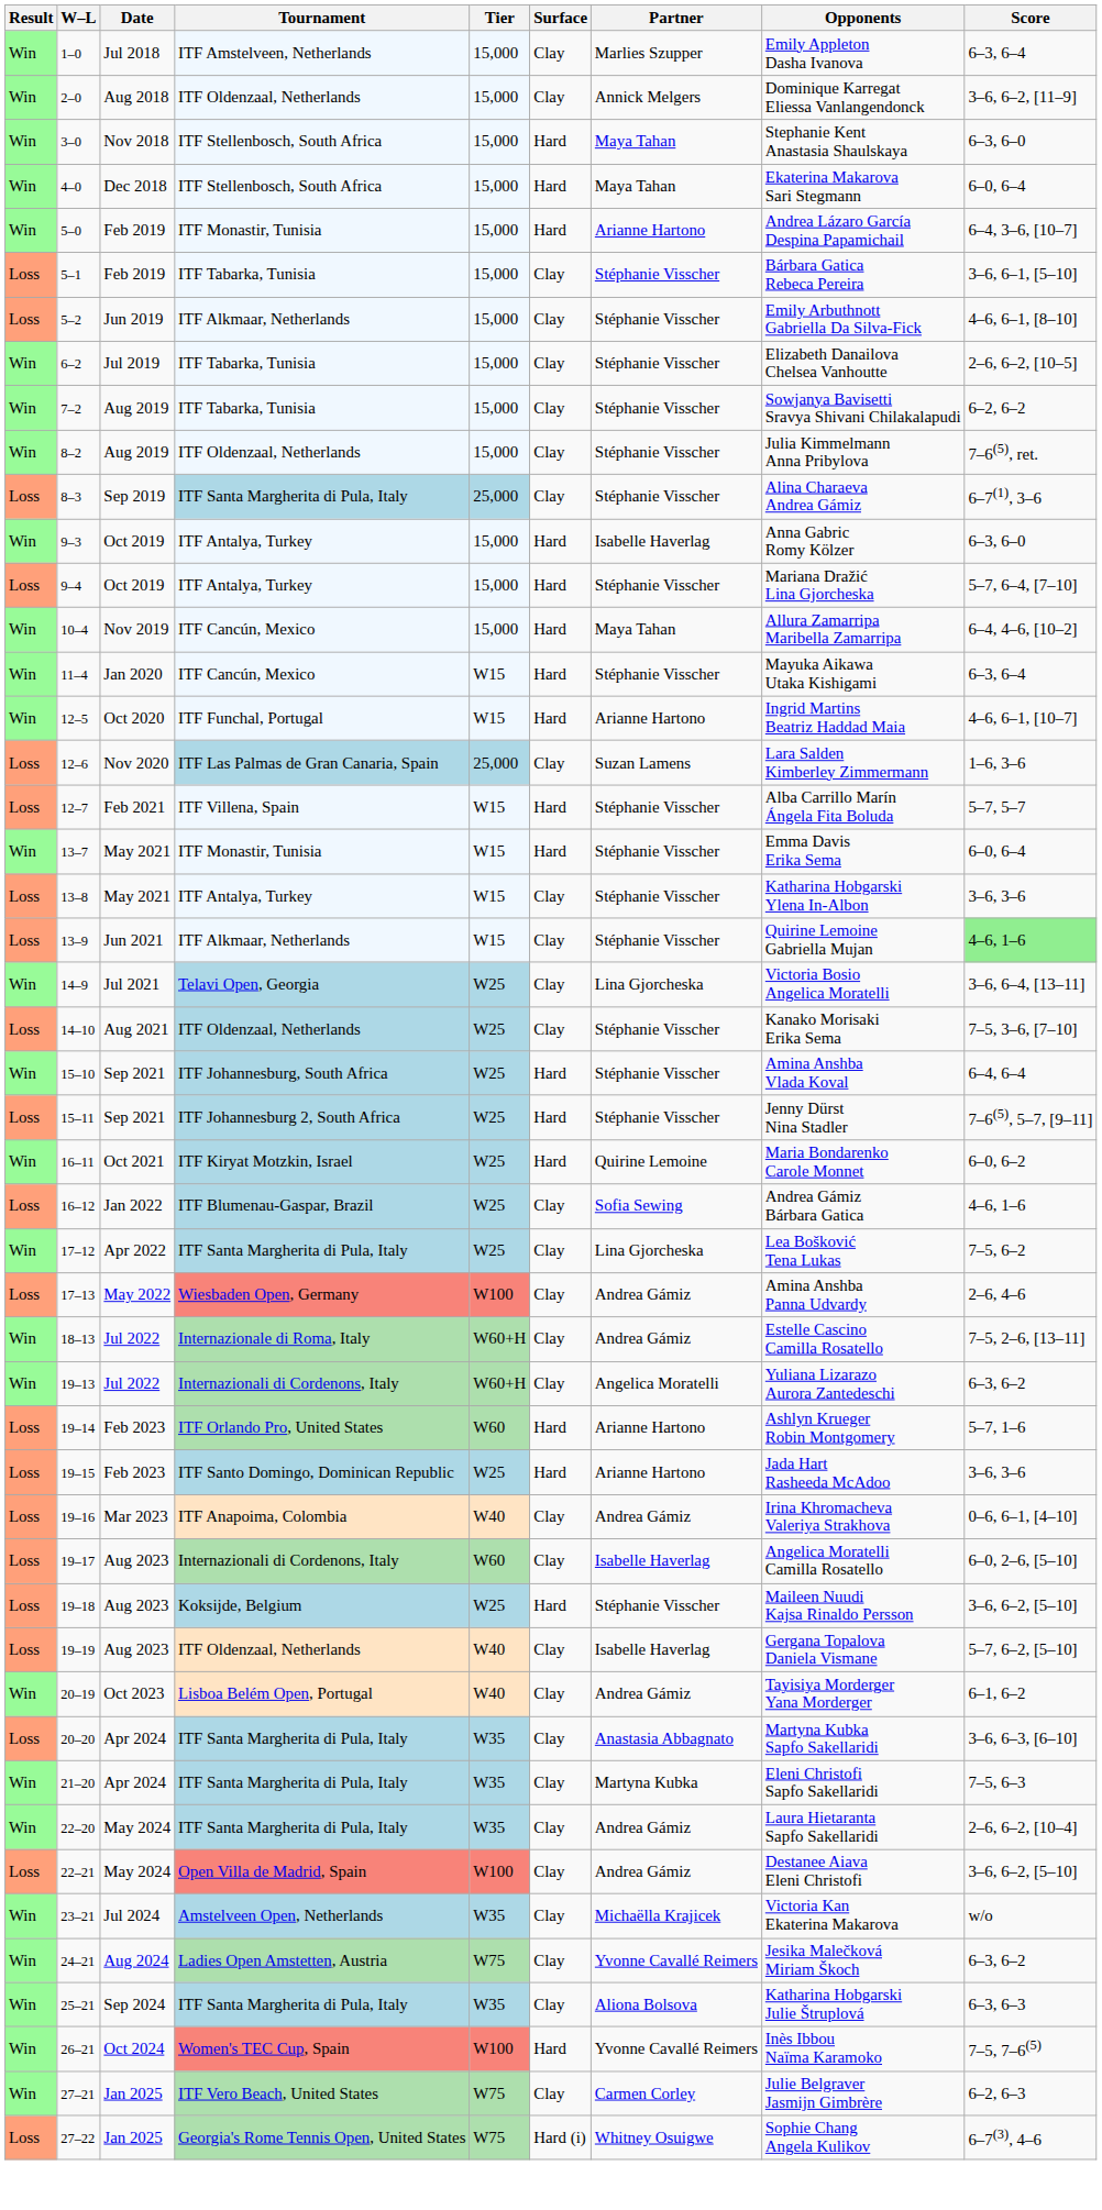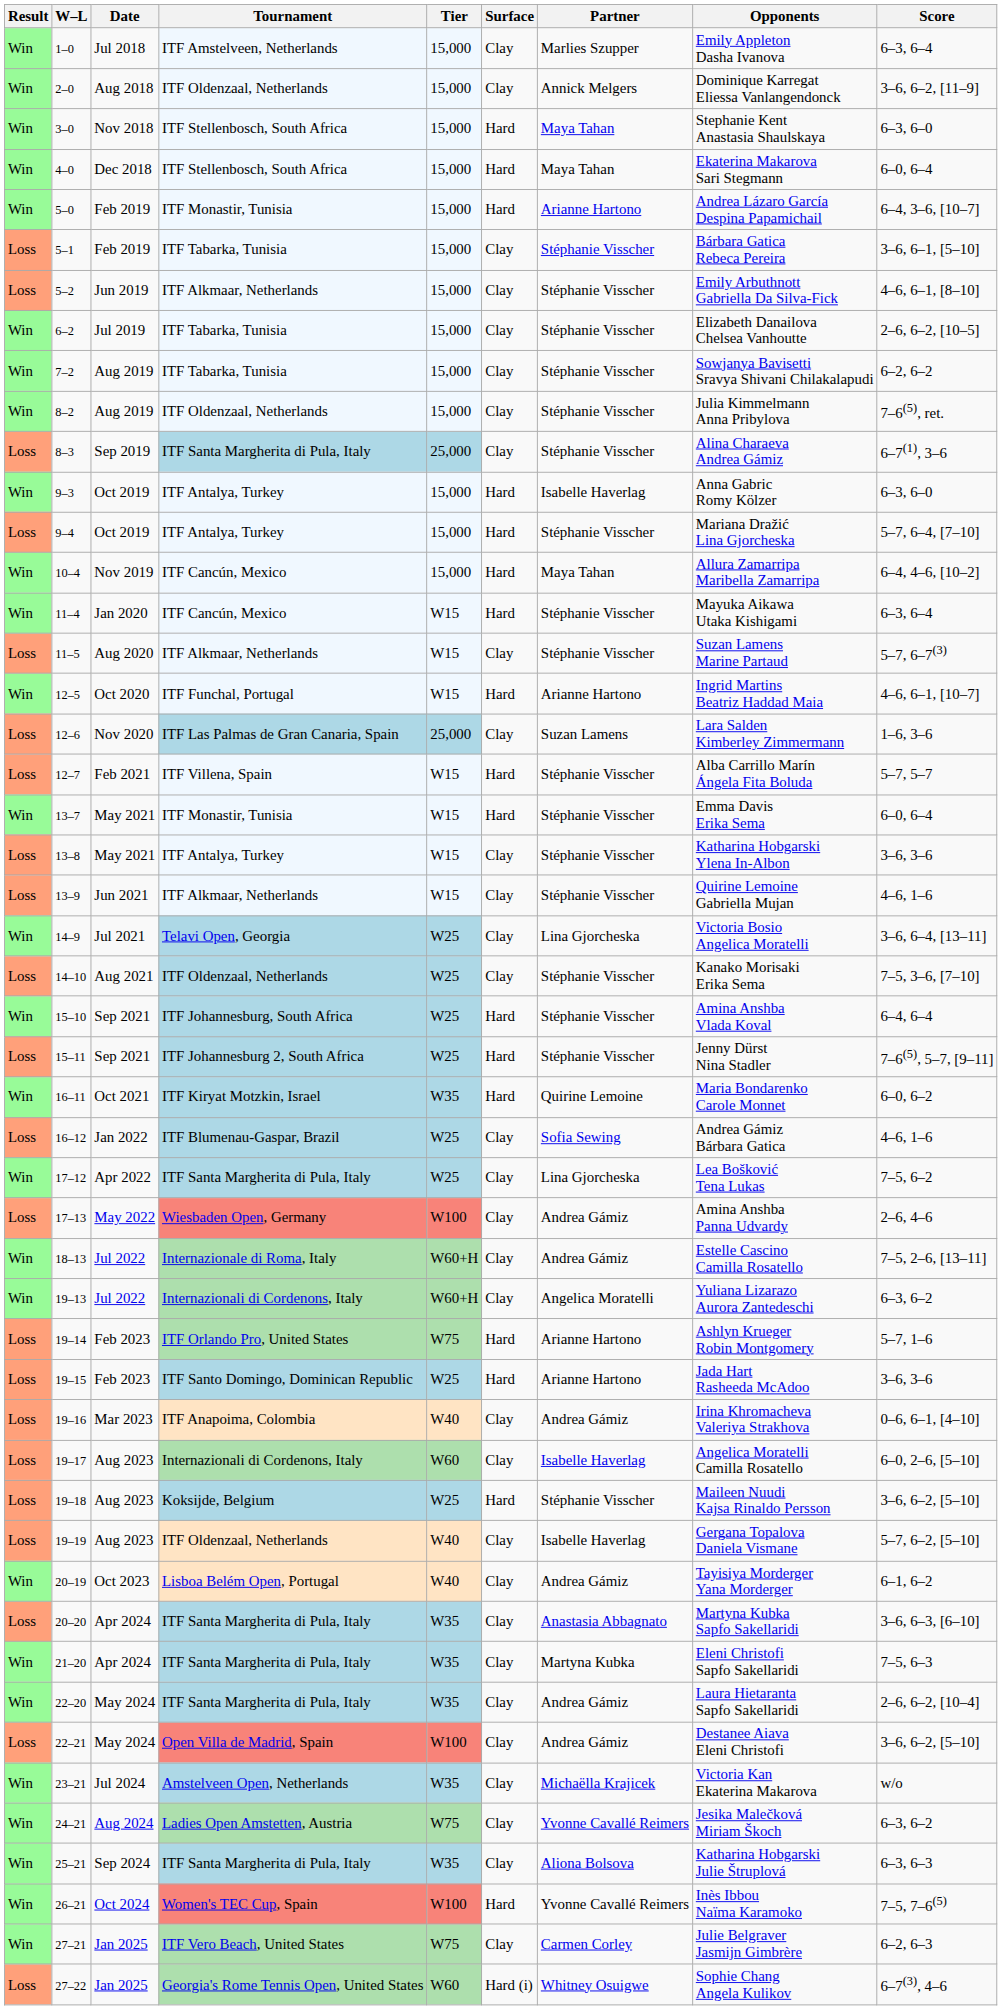+ row: Loss | 11–5 | Aug 2020 | ITF Alkmaar, Netherlands | W15 | Clay | Stéphanie Visscher | Suzan Lamens Marine Partaud | 5–7, 6–7(3)
13–9 | Score: lightgreen background -> no background
16–11 | Tier: W25 -> W35
19–14 | Tier: W60 -> W75
27–22 | Tier: W75 -> W60
